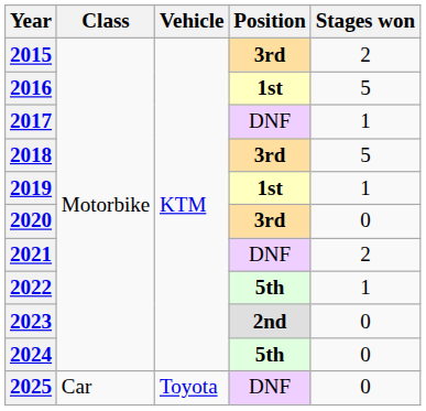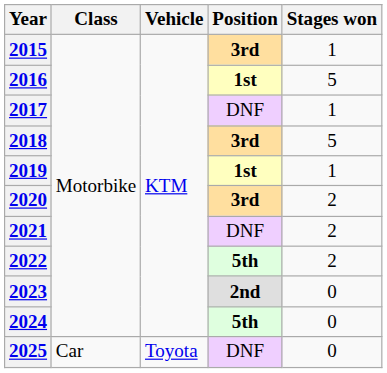2015 | Stages won: 2 -> 1
2020 | Stages won: 0 -> 2
2022 | Stages won: 1 -> 2
